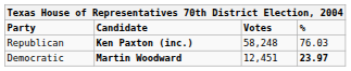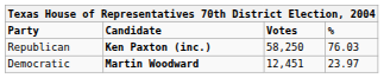Republican | Votes: 58,248 -> 58,250
Democratic | %: bold -> normal
